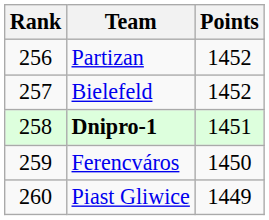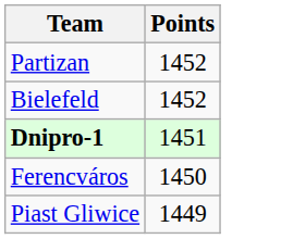- column: Rank | 256 | 257 | 258 | 259 | 260
